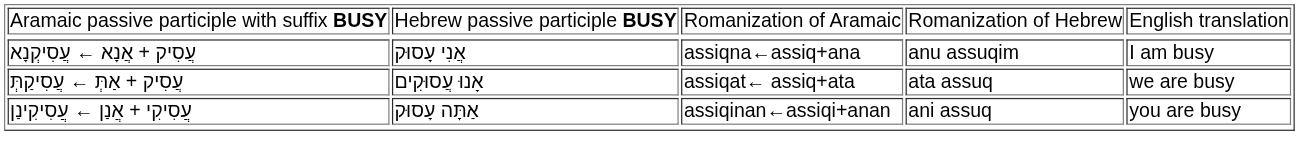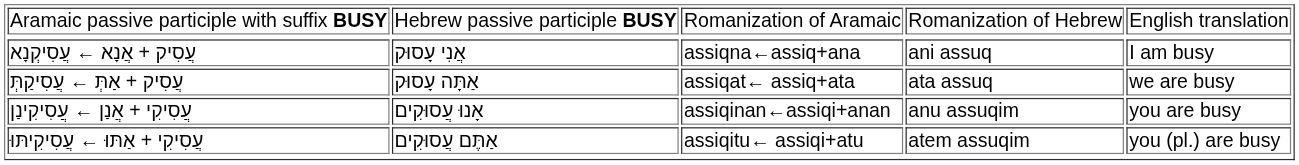עֲסִיק + אֲנָא ← עֲסִיקְנָא | column 4: anu assuqim -> ani assuq
עֲסִיק + אַתְּ ← עֲסִיקַתְּ | column 2: אָנוּ עֲסוּקִים -> אַתָּה עָסוּק
עֲסִיקִי + אֲנַן ← עֲסִיקִינַן | column 2: אַתָּה עָסוּק -> אָנוּ עֲסוּקִים
עֲסִיקִי + אֲנַן ← עֲסִיקִינַן | column 4: ani assuq -> anu assuqim
+ row: עֲסִיקִי + אַתּוּ ← עֲסִיקִיתּוּ | אַתֶּם עֲסוּקִים | assiqitu← assiqi+atu | atem assuqim | you (pl.) are busy
